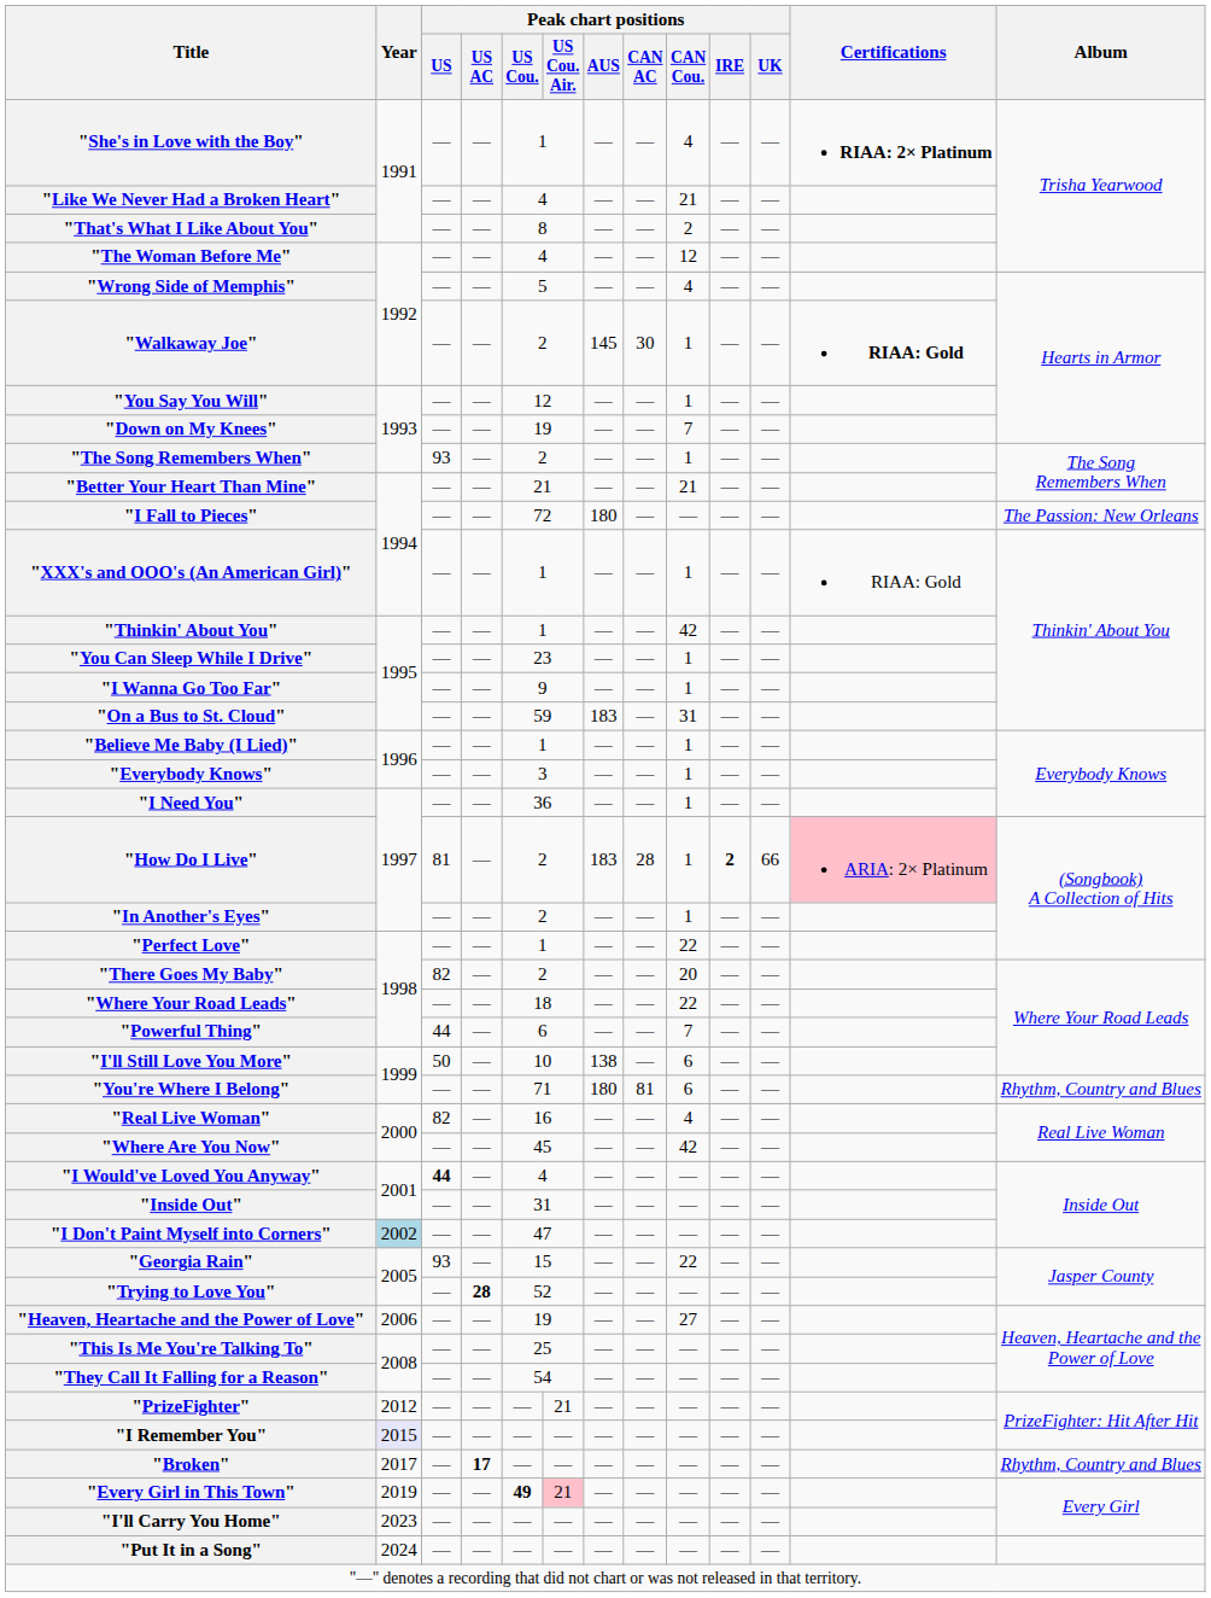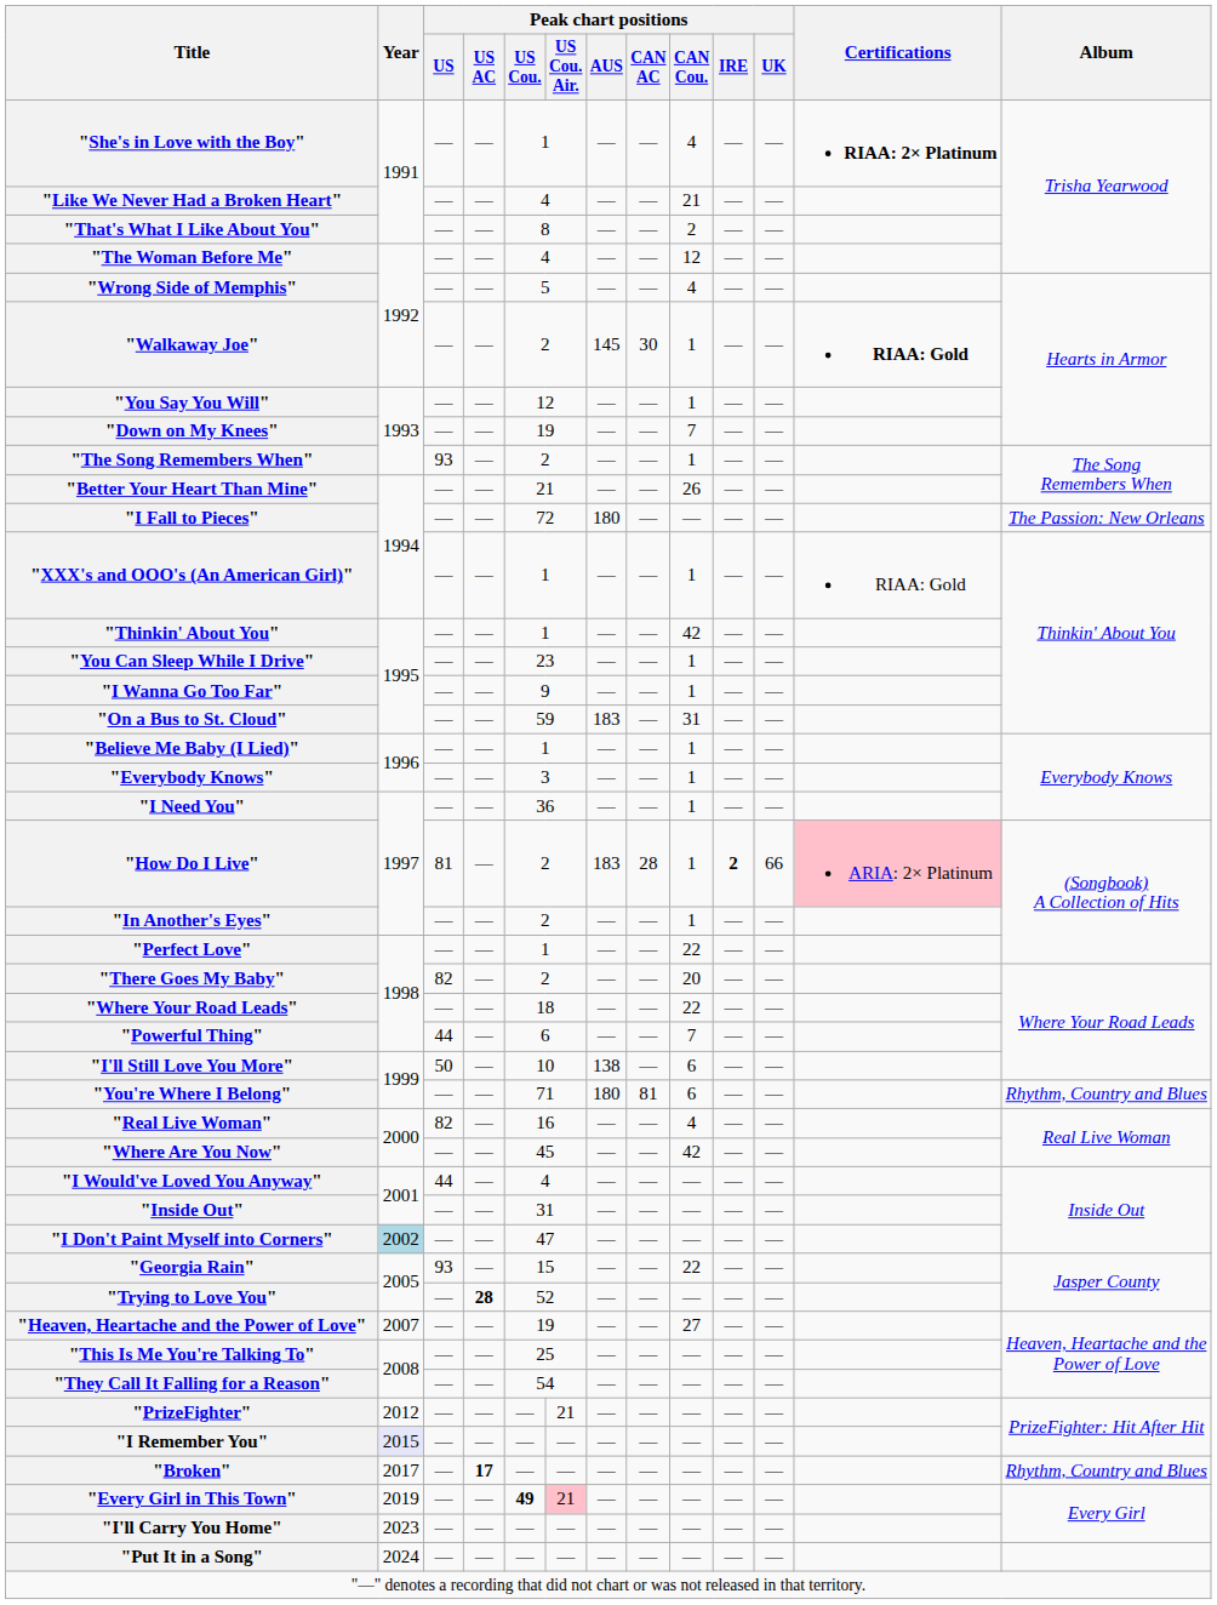"Better Your Heart Than Mine" | Peak chart positions / CAN Cou.: 21 -> 26
"I Would've Loved You Anyway" | Peak chart positions / US: bold -> normal
"Heaven, Heartache and the Power of Love" | Year: 2006 -> 2007
